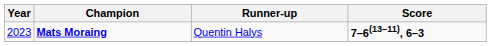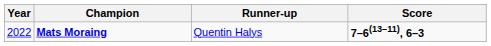Mats Moraing | Year: 2023 -> 2022
